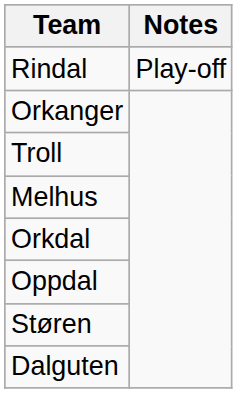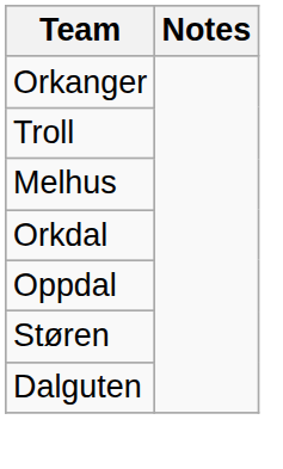- row: Rindal | Play-off
